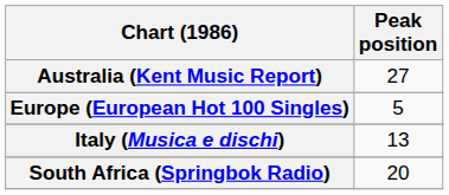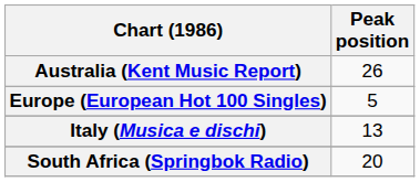Australia (Kent Music Report) | Peak position: 27 -> 26
